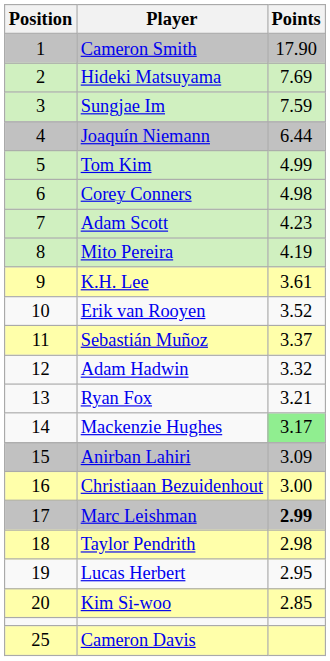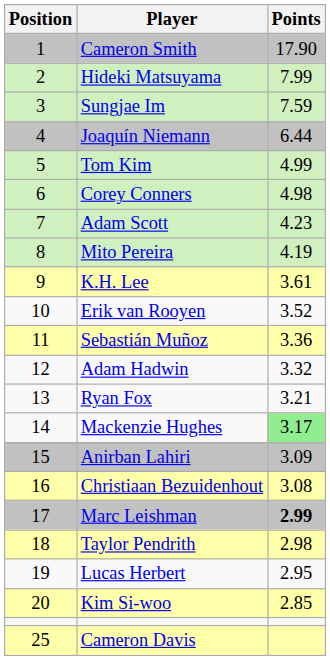Hideki Matsuyama | Points: 7.69 -> 7.99
Sebastián Muñoz | Points: 3.37 -> 3.36
Christiaan Bezuidenhout | Points: 3.00 -> 3.08
